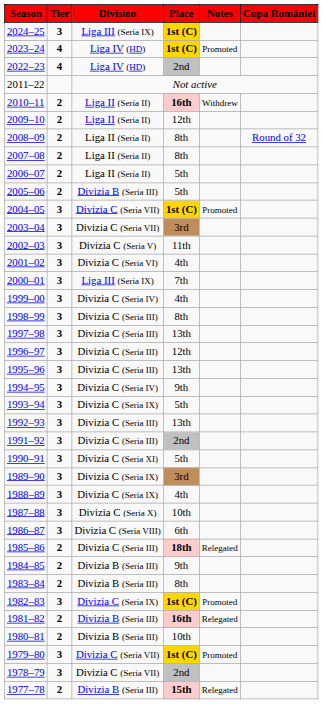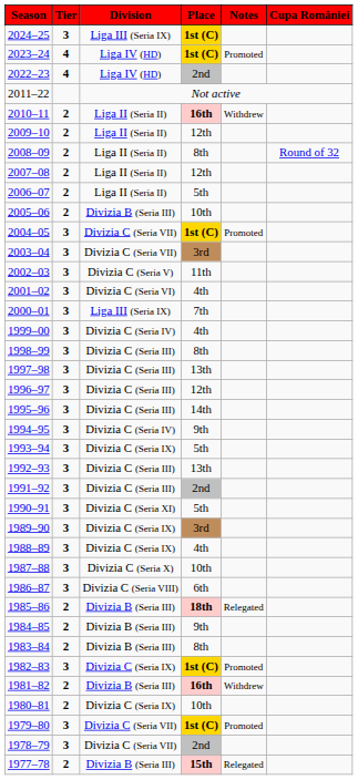2007–08 | Place: 8th -> 12th
2005–06 | Place: 5th -> 10th
1995–96 | Place: 13th -> 14th
1985–86 | Division: Divizia C (Seria III) -> Divizia B (Seria III)
1981–82 | Notes: Relegated -> Withdrew
1980–81 | Division: Divizia B (Seria III) -> Divizia C (Seria IX)
